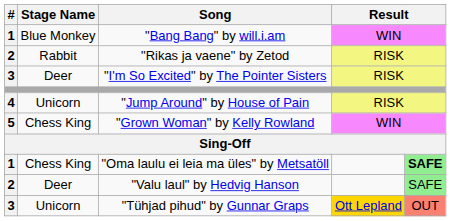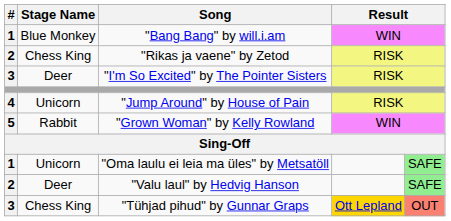"Rikas ja vaene" by Zetod | Stage Name: Rabbit -> Chess King
"Grown Woman" by Kelly Rowland | Stage Name: Chess King -> Rabbit
"Oma laulu ei leia ma üles" by Metsatöll | Stage Name: Chess King -> Unicorn
"Oma laulu ei leia ma üles" by Metsatöll | column 5: bold -> normal
"Tühjad pihud" by Gunnar Graps | Stage Name: Unicorn -> Chess King
